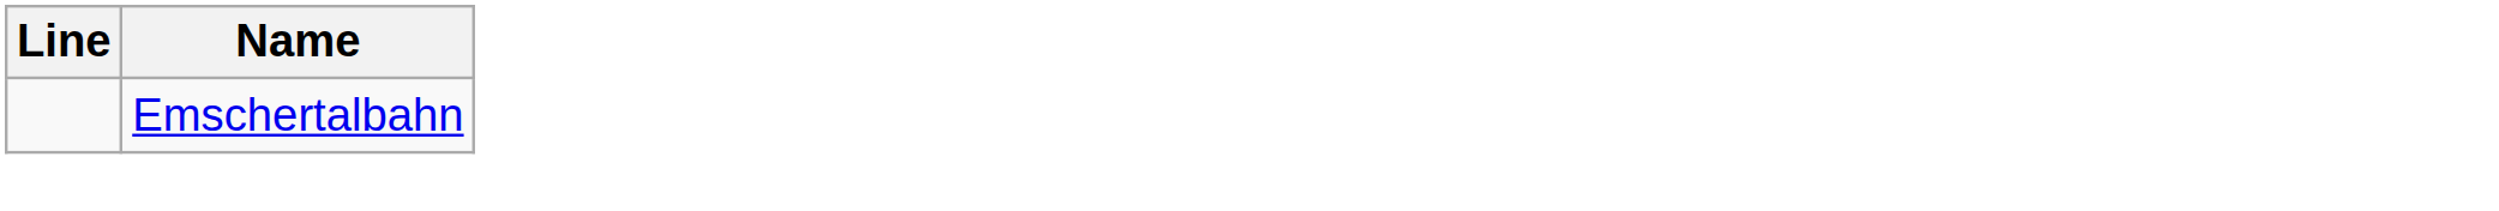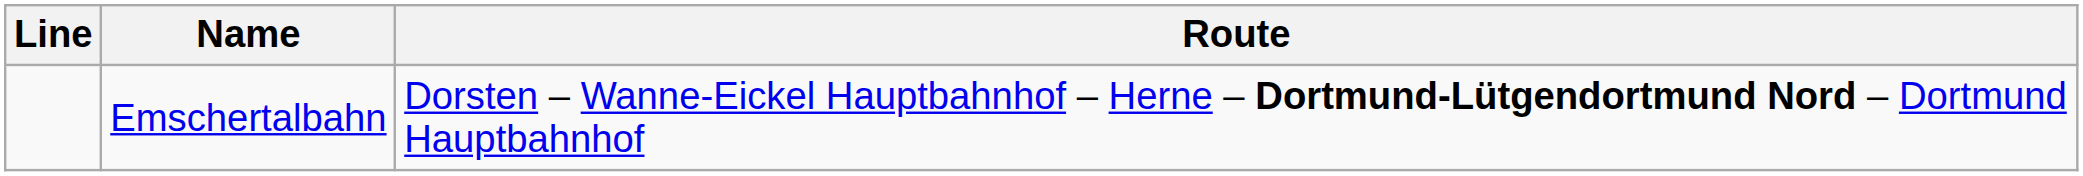+ column: Route | Dorsten – Wanne-Eickel Hauptbahnhof – Herne – Dortmund-Lütgendortmund Nord – Dortmund Hauptbahnhof
